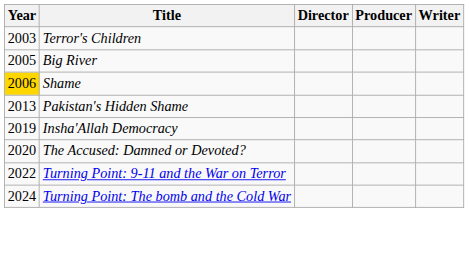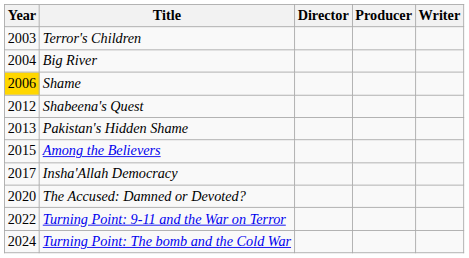Big River | Year: 2005 -> 2004
+ row: 2012 | Shabeena's Quest
+ row: 2015 | Among the Believers
Insha'Allah Democracy | Year: 2019 -> 2017
